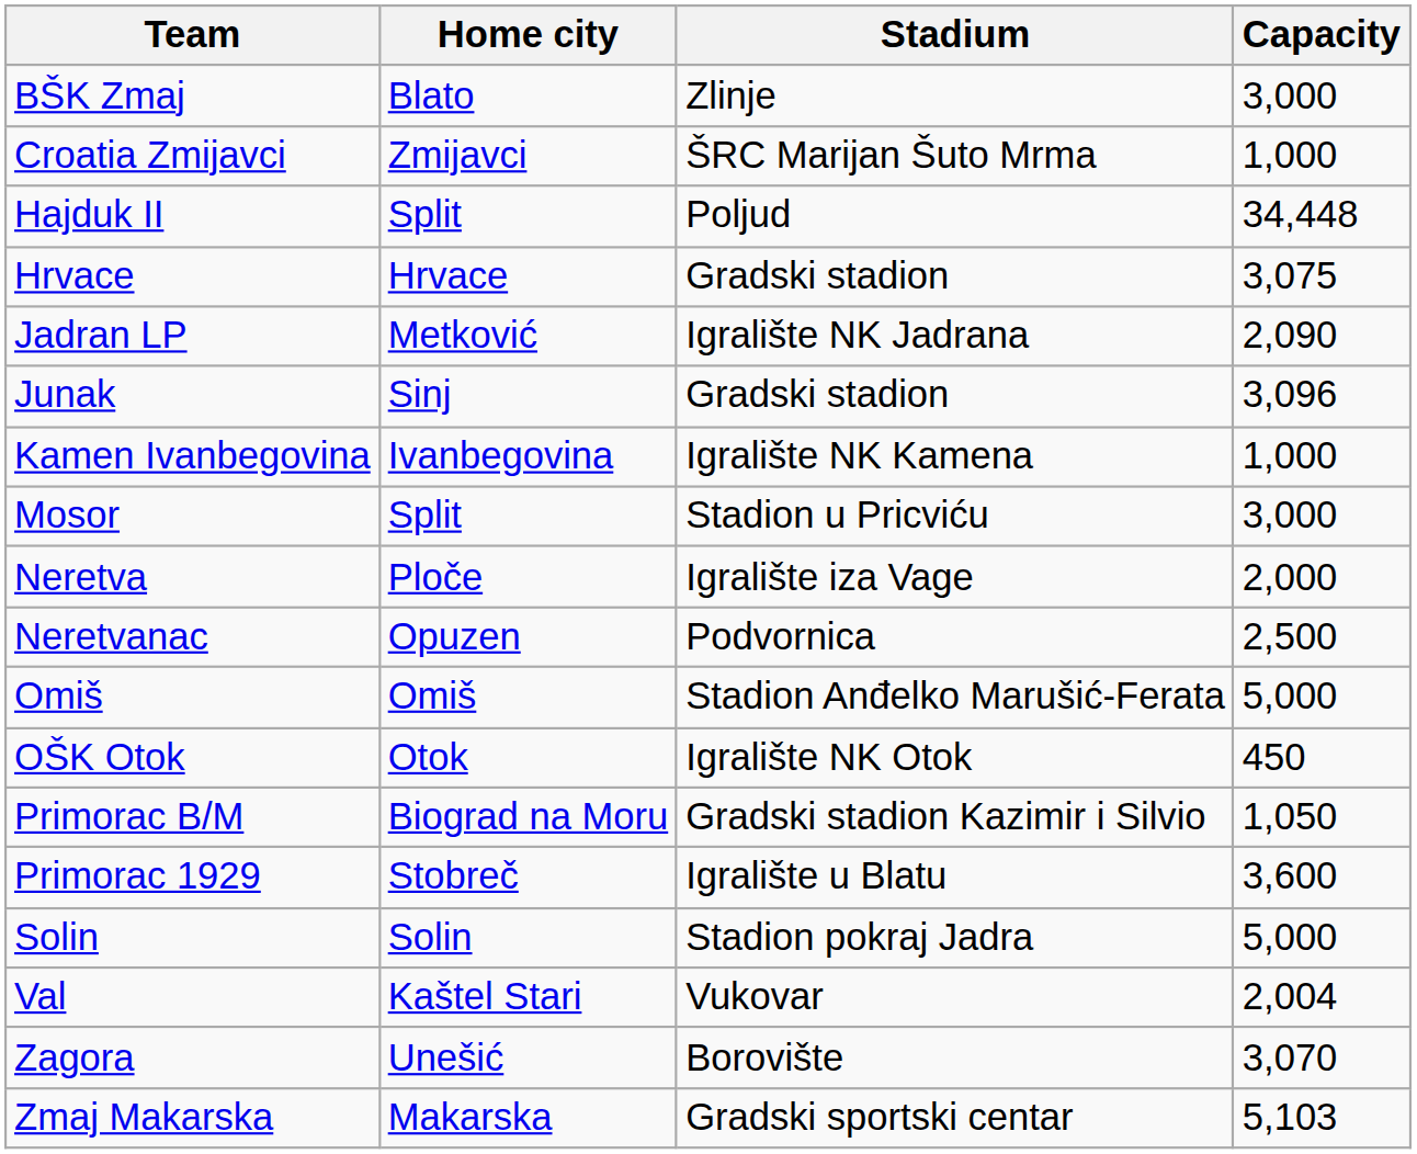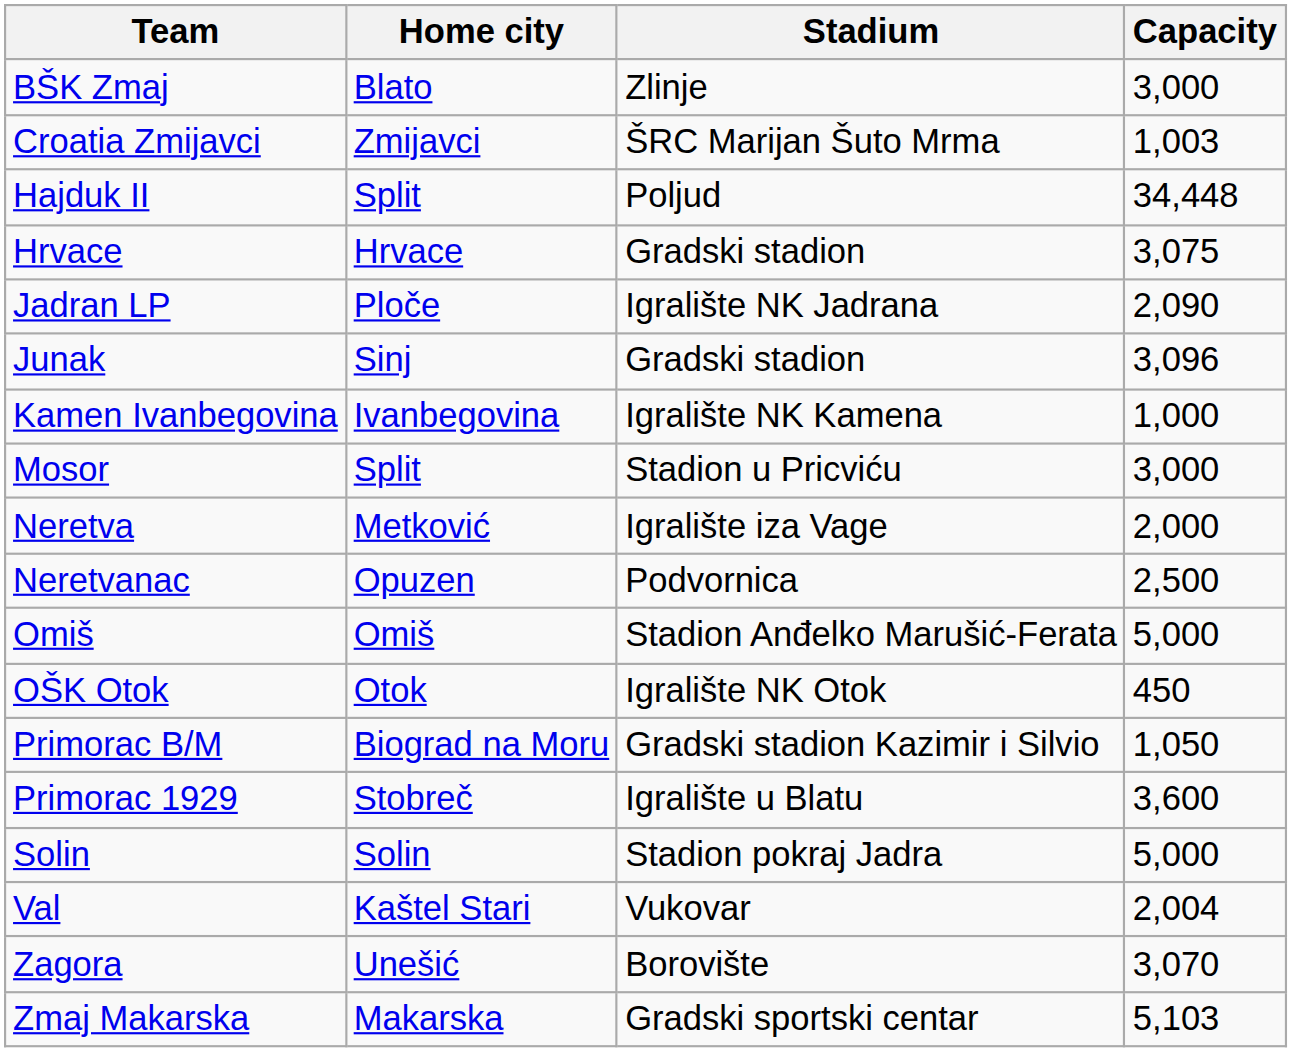Croatia Zmijavci | Capacity: 1,000 -> 1,003
Jadran LP | Home city: Metković -> Ploče
Neretva | Home city: Ploče -> Metković
